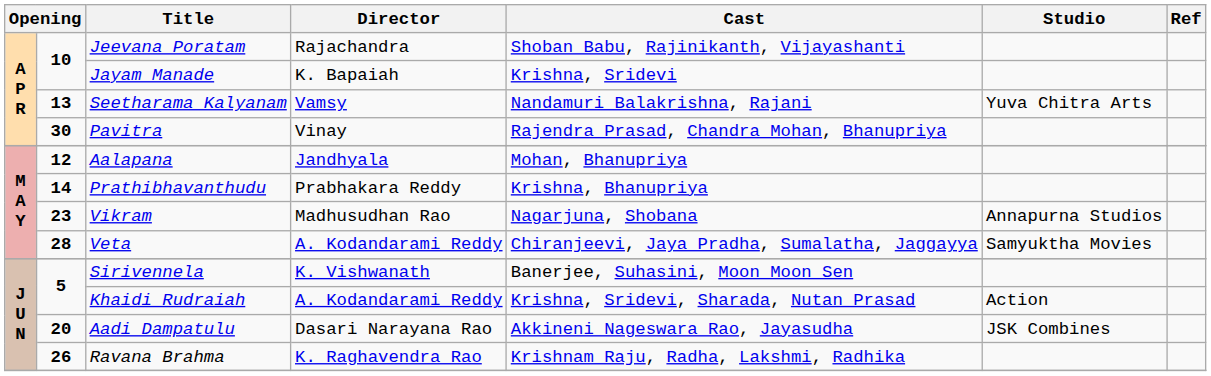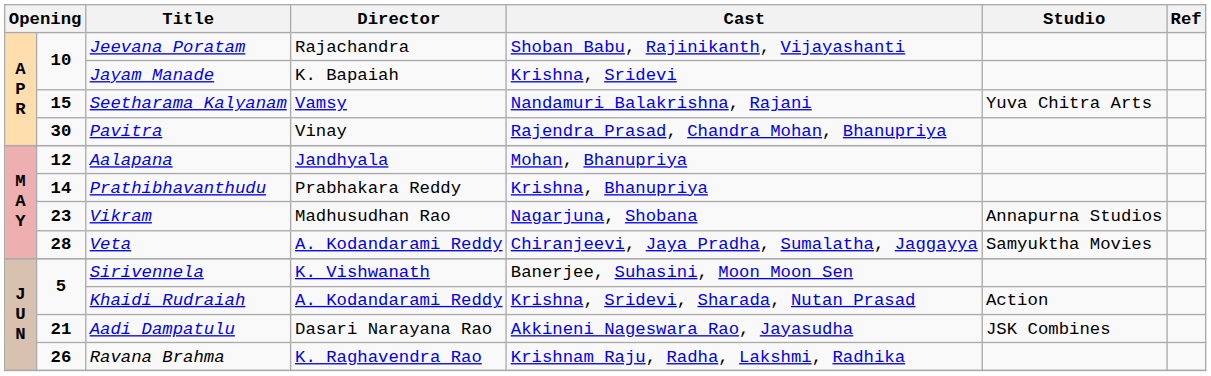Seetharama Kalyanam | column 2: 13 -> 15
Aadi Dampatulu | column 2: 20 -> 21
